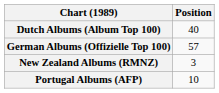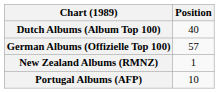New Zealand Albums (RMNZ) | Position: 3 -> 1
